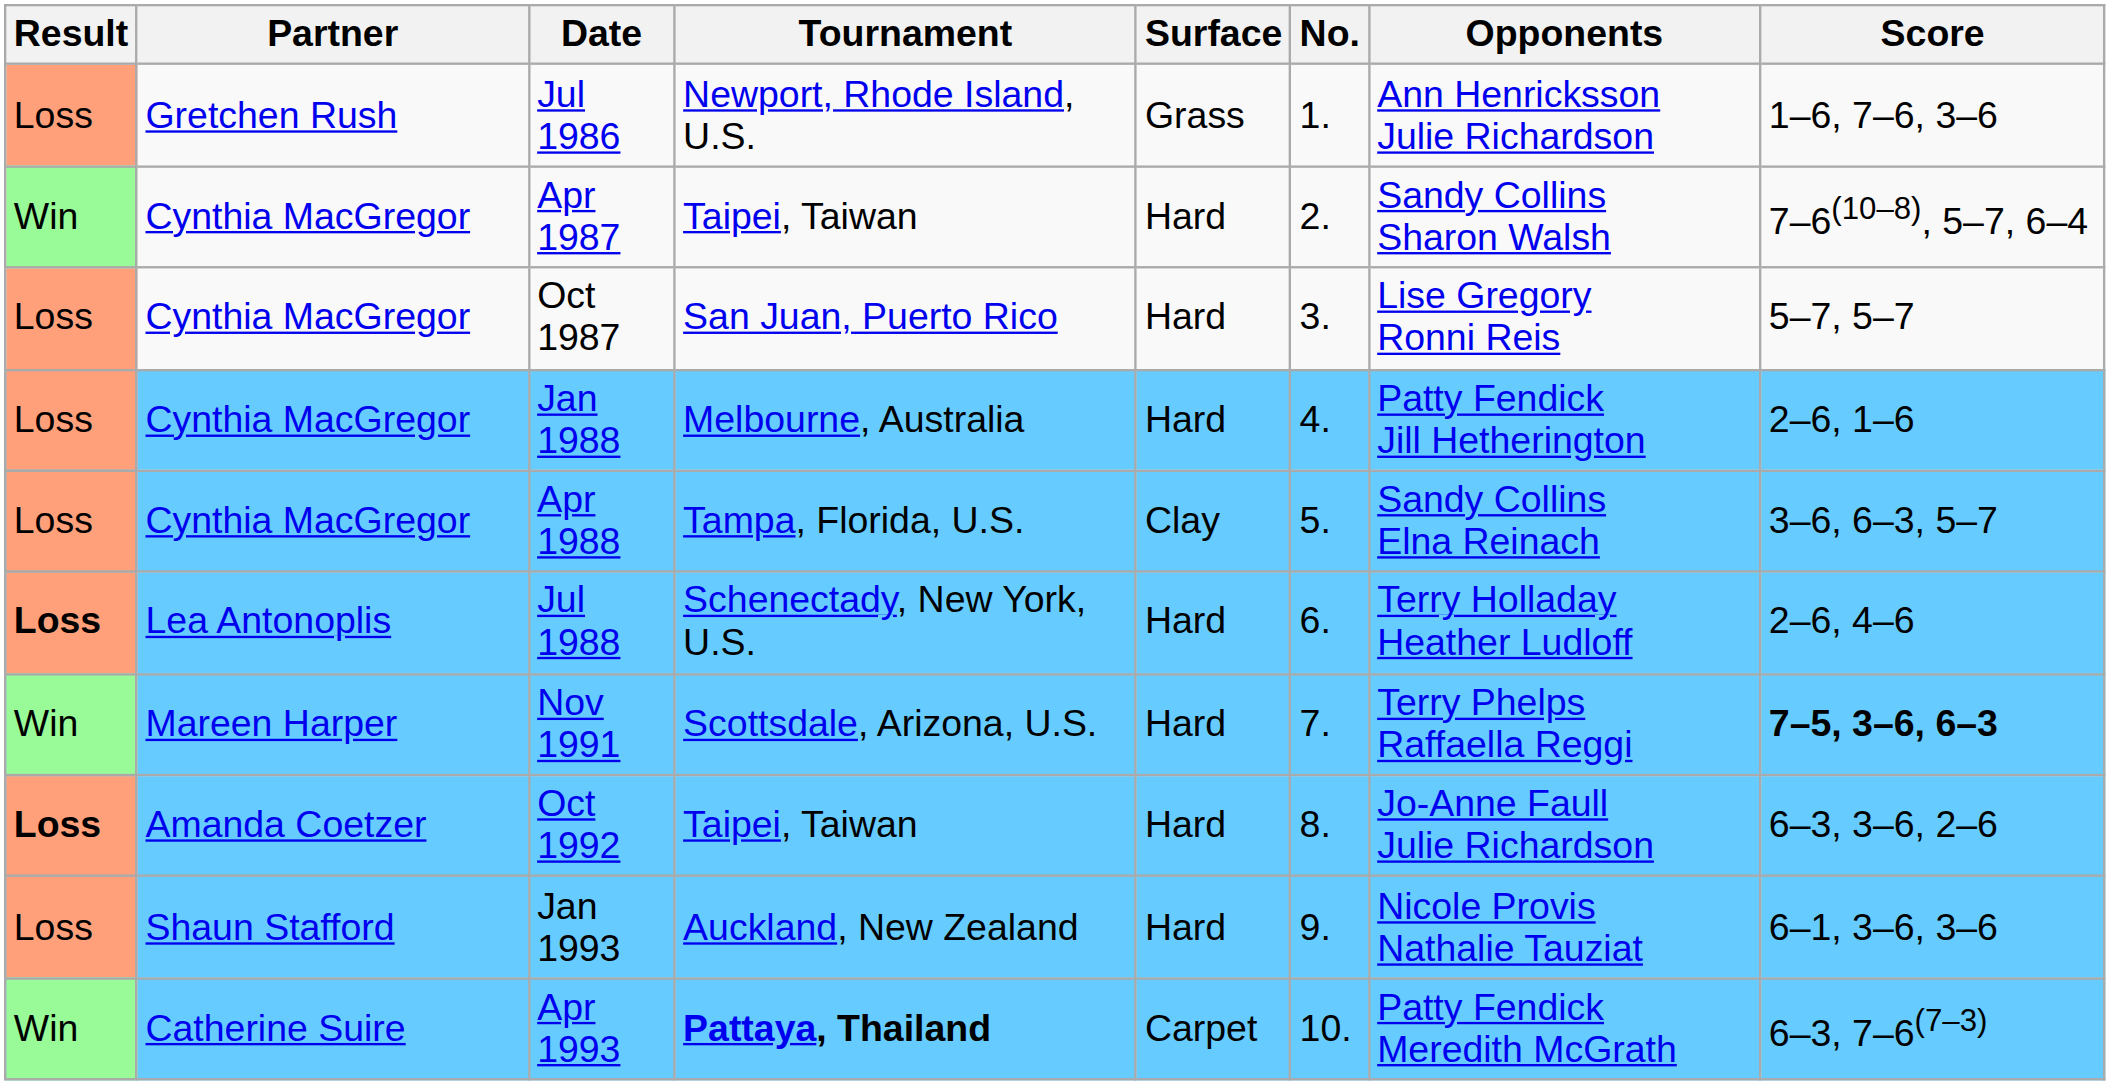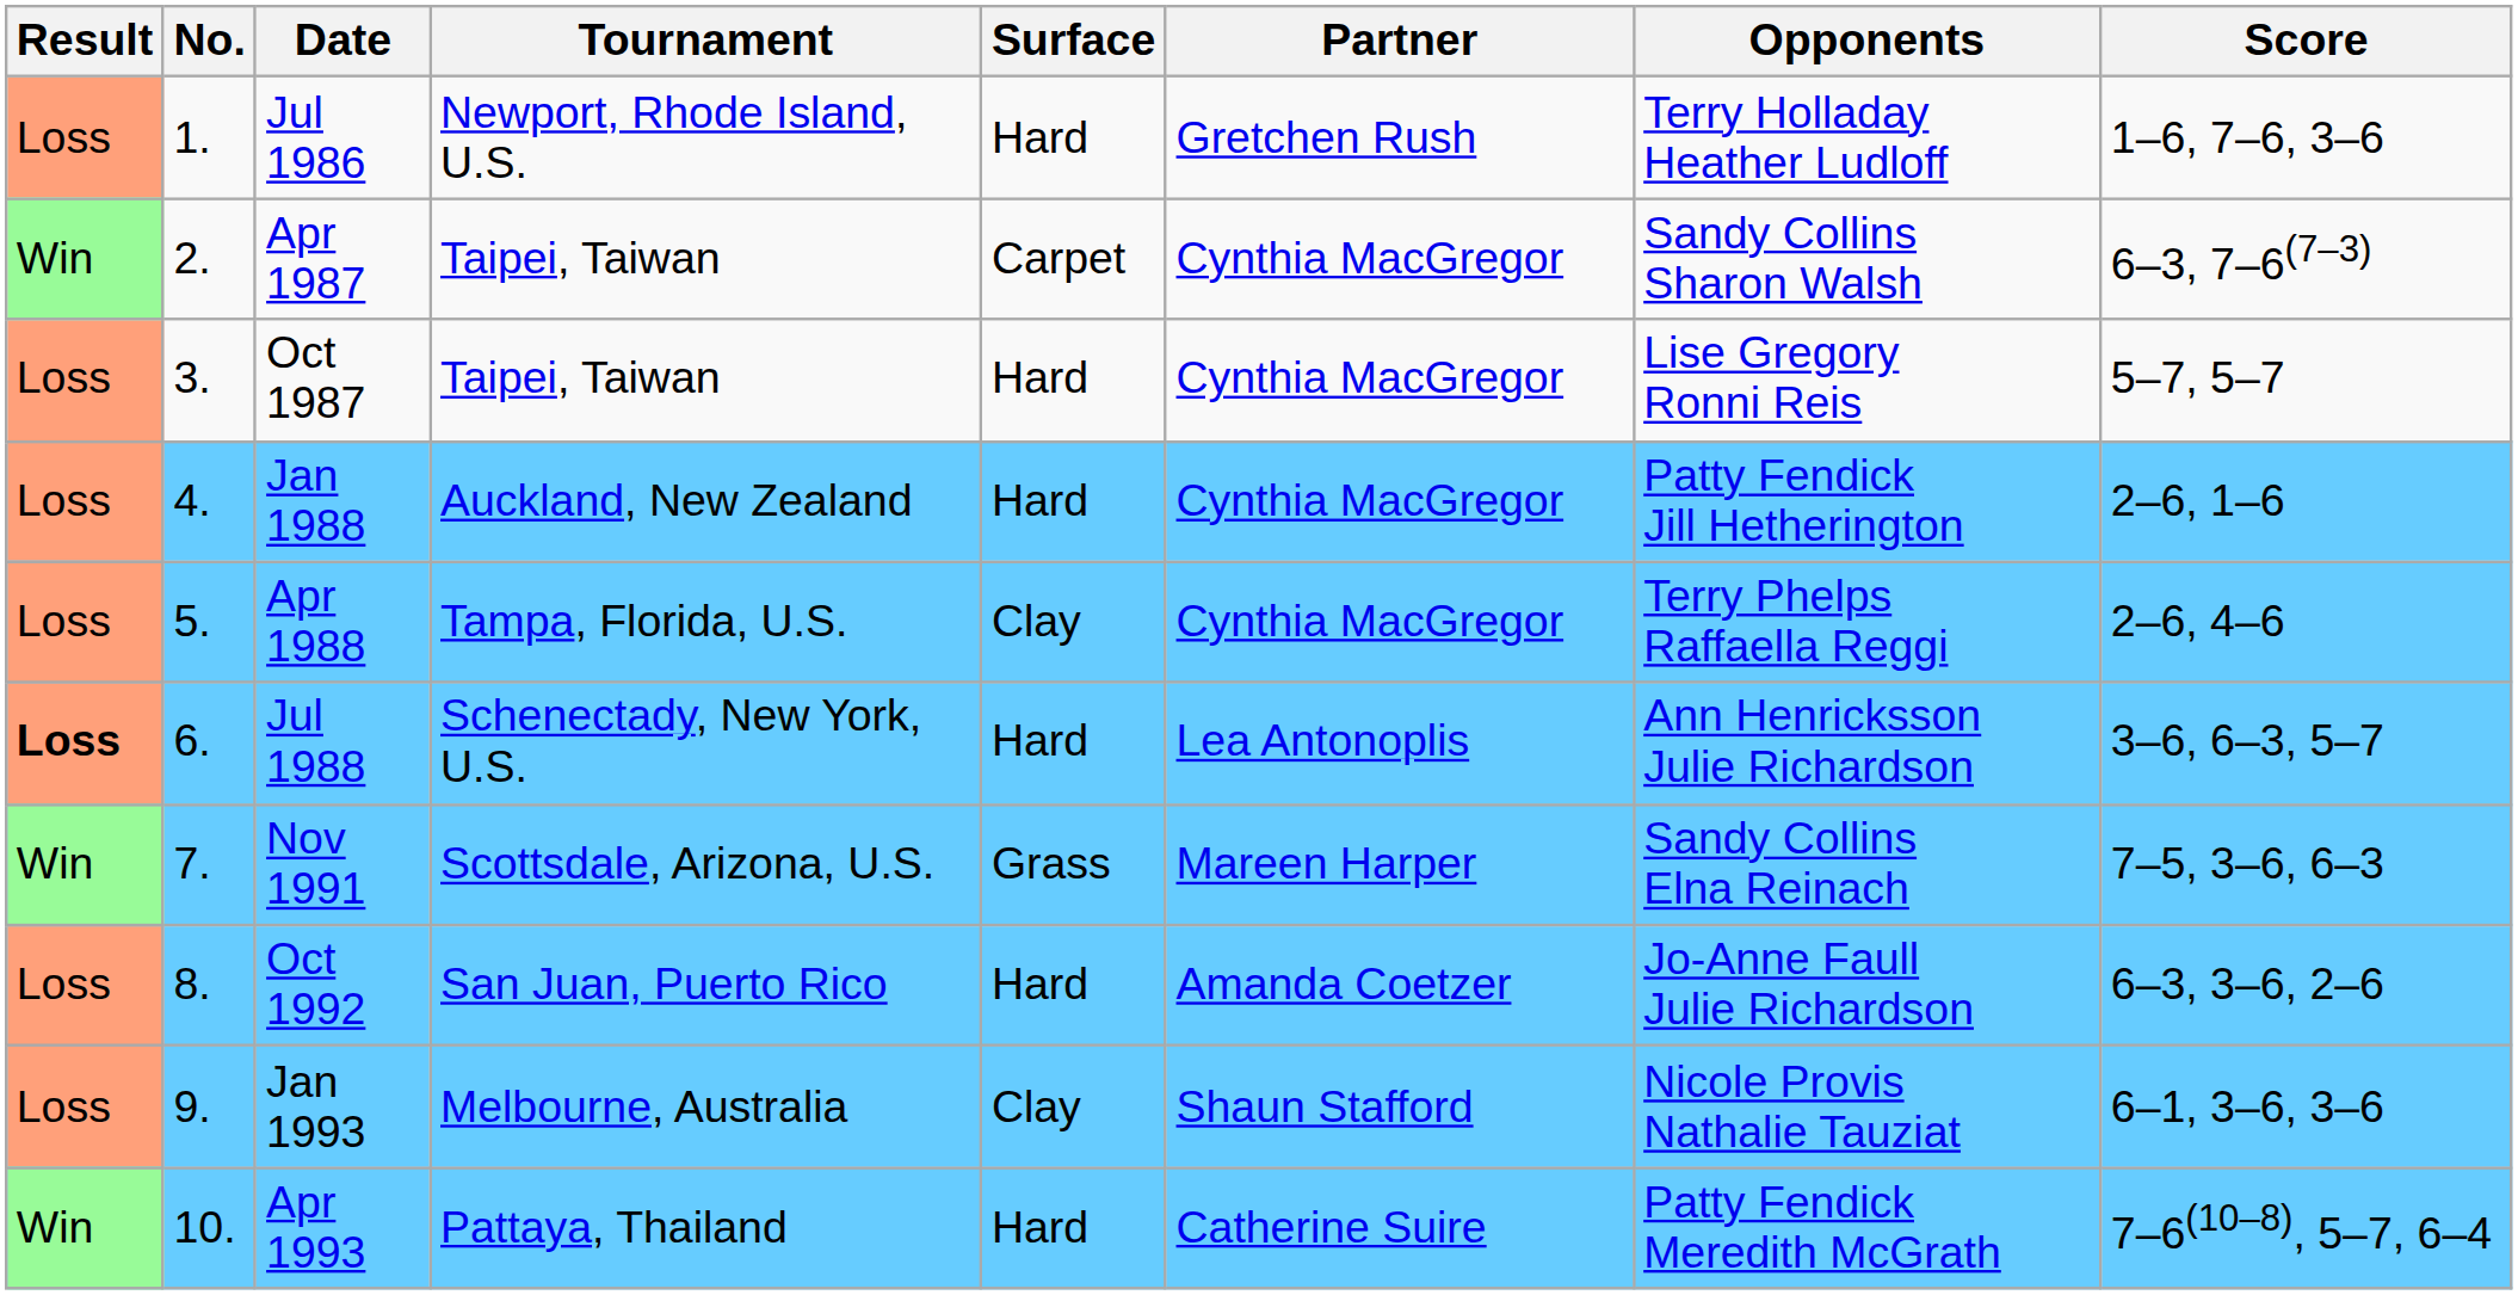columns swapped: No. <-> Partner
Jul 1986 | Surface: Grass -> Hard
Jul 1986 | Opponents: Ann Henricksson Julie Richardson -> Terry Holladay Heather Ludloff
Apr 1987 | Surface: Hard -> Carpet
Apr 1987 | Score: 7–6(10–8), 5–7, 6–4 -> 6–3, 7–6(7–3)
Oct 1987 | Tournament: San Juan, Puerto Rico -> Taipei, Taiwan
Jan 1988 | Tournament: Melbourne, Australia -> Auckland, New Zealand
Apr 1988 | Opponents: Sandy Collins Elna Reinach -> Terry Phelps Raffaella Reggi
Apr 1988 | Score: 3–6, 6–3, 5–7 -> 2–6, 4–6
Jul 1988 | Opponents: Terry Holladay Heather Ludloff -> Ann Henricksson Julie Richardson
Jul 1988 | Score: 2–6, 4–6 -> 3–6, 6–3, 5–7
Nov 1991 | Surface: Hard -> Grass
Nov 1991 | Opponents: Terry Phelps Raffaella Reggi -> Sandy Collins Elna Reinach
Nov 1991 | Score: bold -> normal
Oct 1992 | Result: bold -> normal
Oct 1992 | Tournament: Taipei, Taiwan -> San Juan, Puerto Rico
Jan 1993 | Tournament: Auckland, New Zealand -> Melbourne, Australia
Jan 1993 | Surface: Hard -> Clay
Apr 1993 | Tournament: bold -> normal
Apr 1993 | Surface: Carpet -> Hard
Apr 1993 | Score: 6–3, 7–6(7–3) -> 7–6(10–8), 5–7, 6–4
